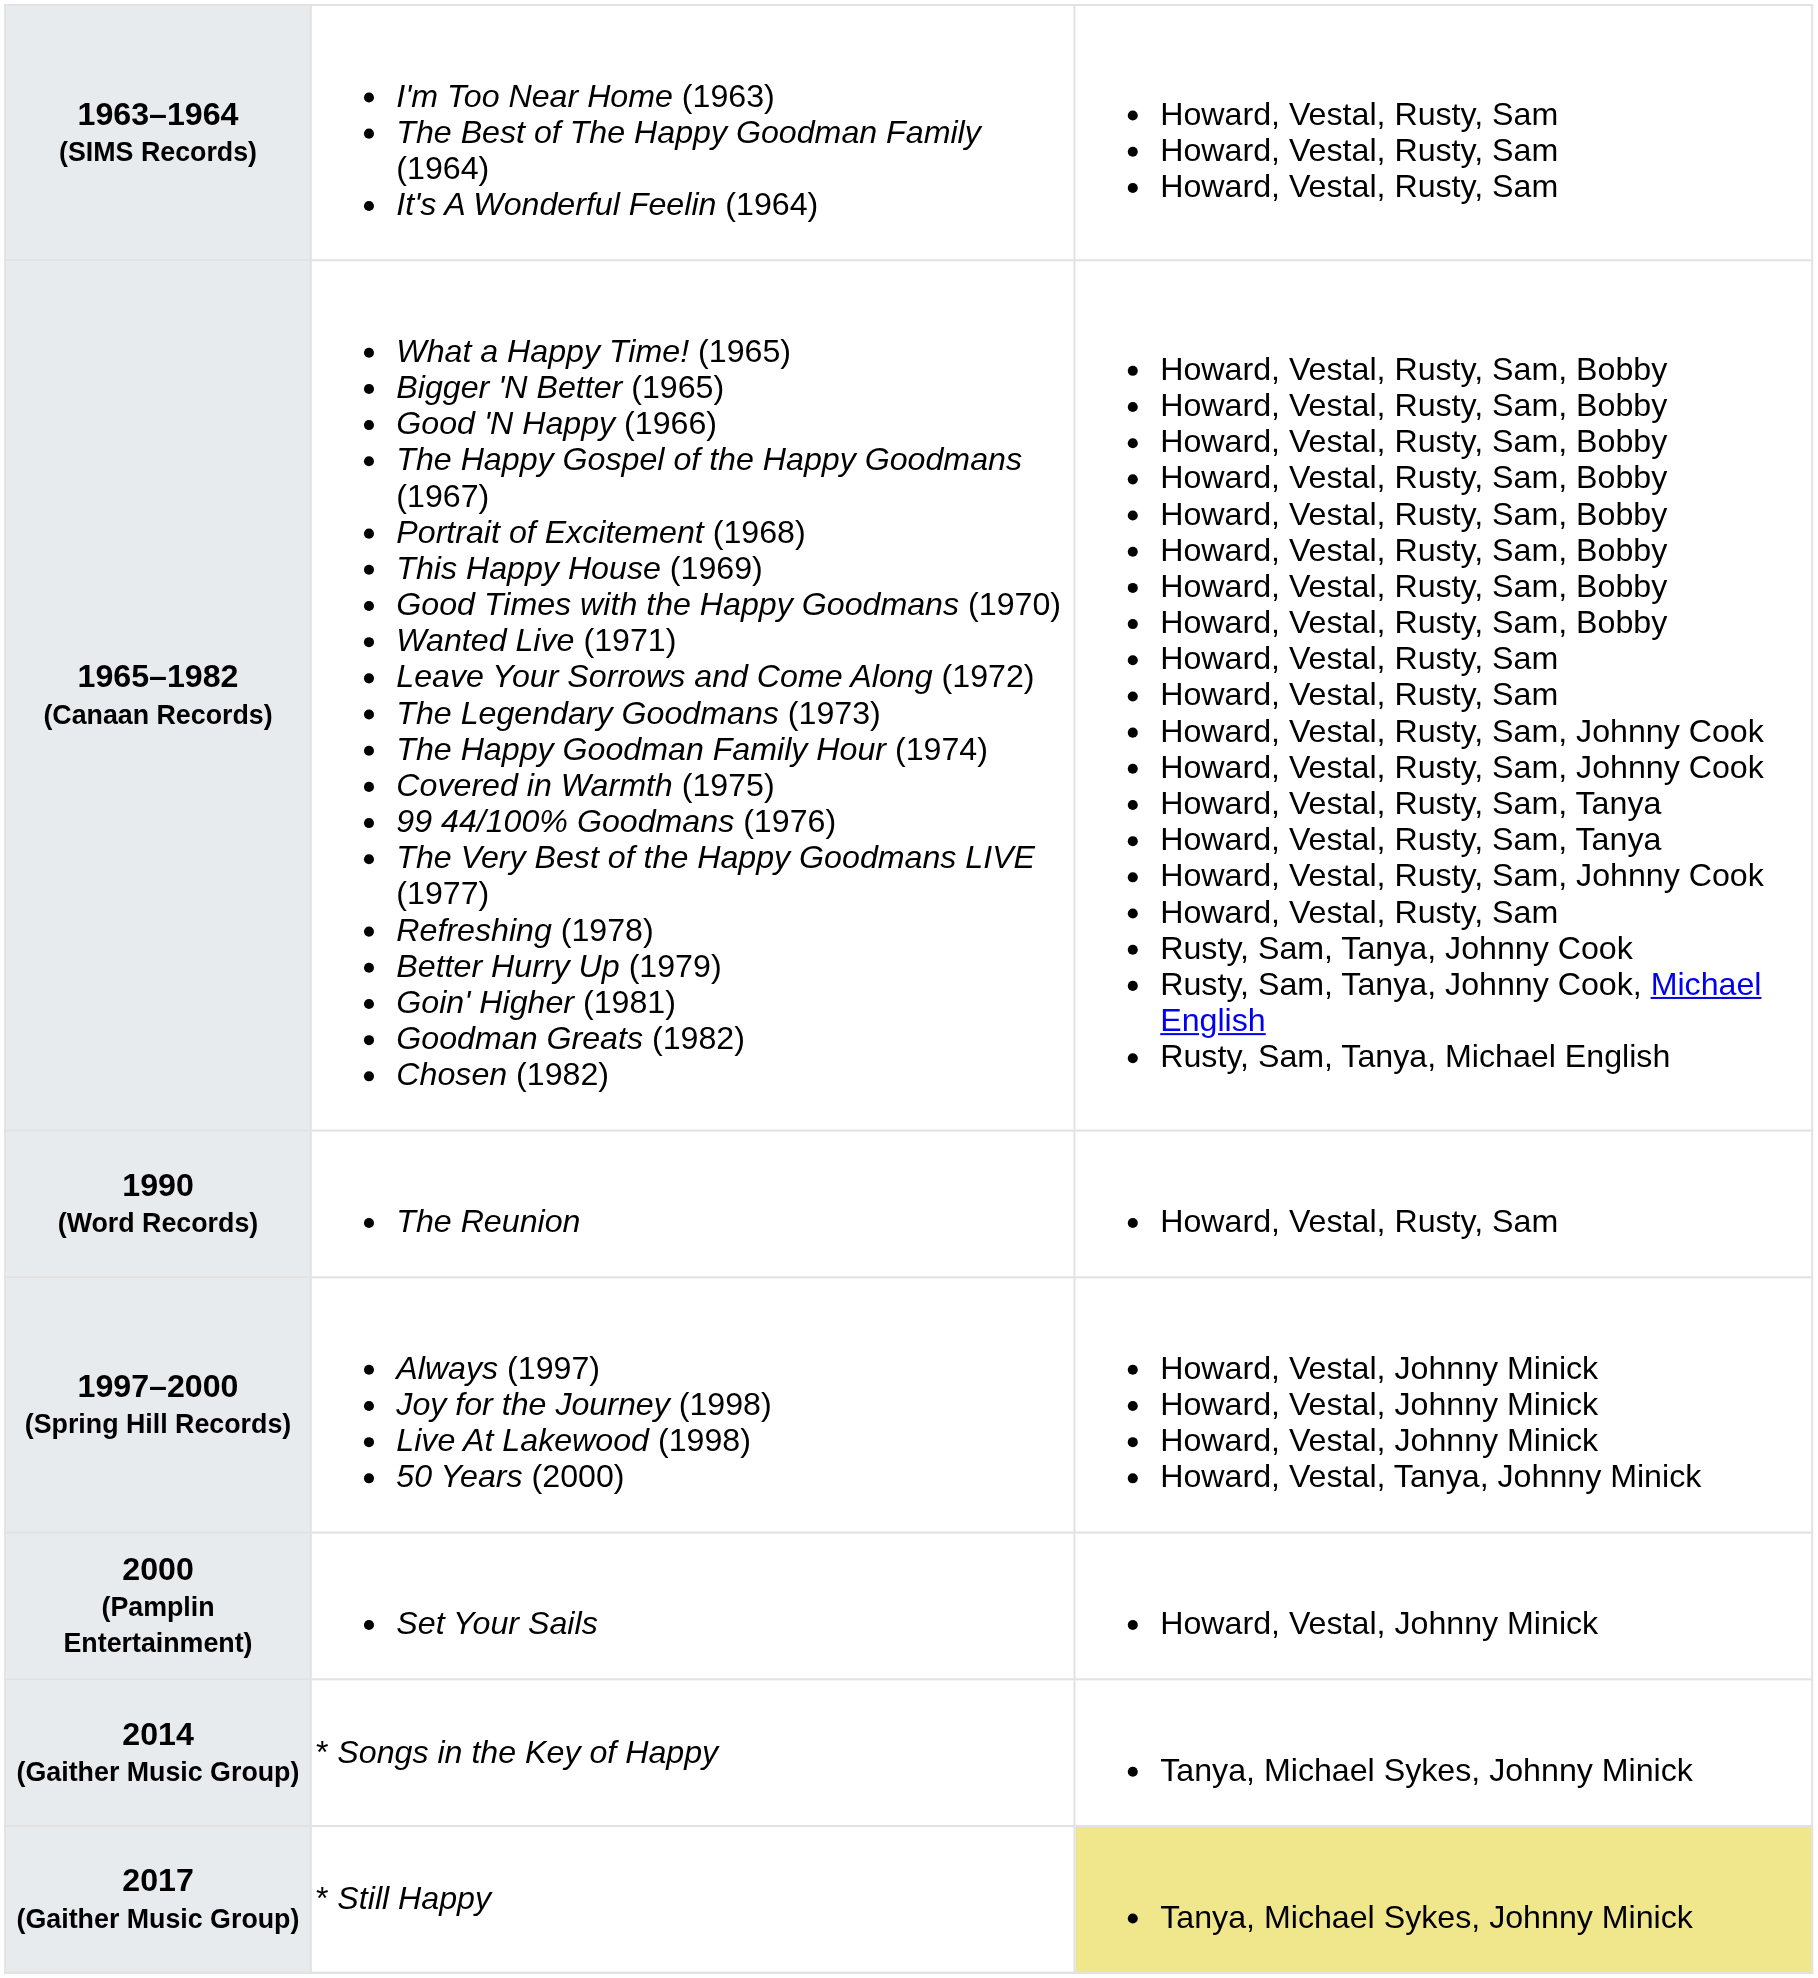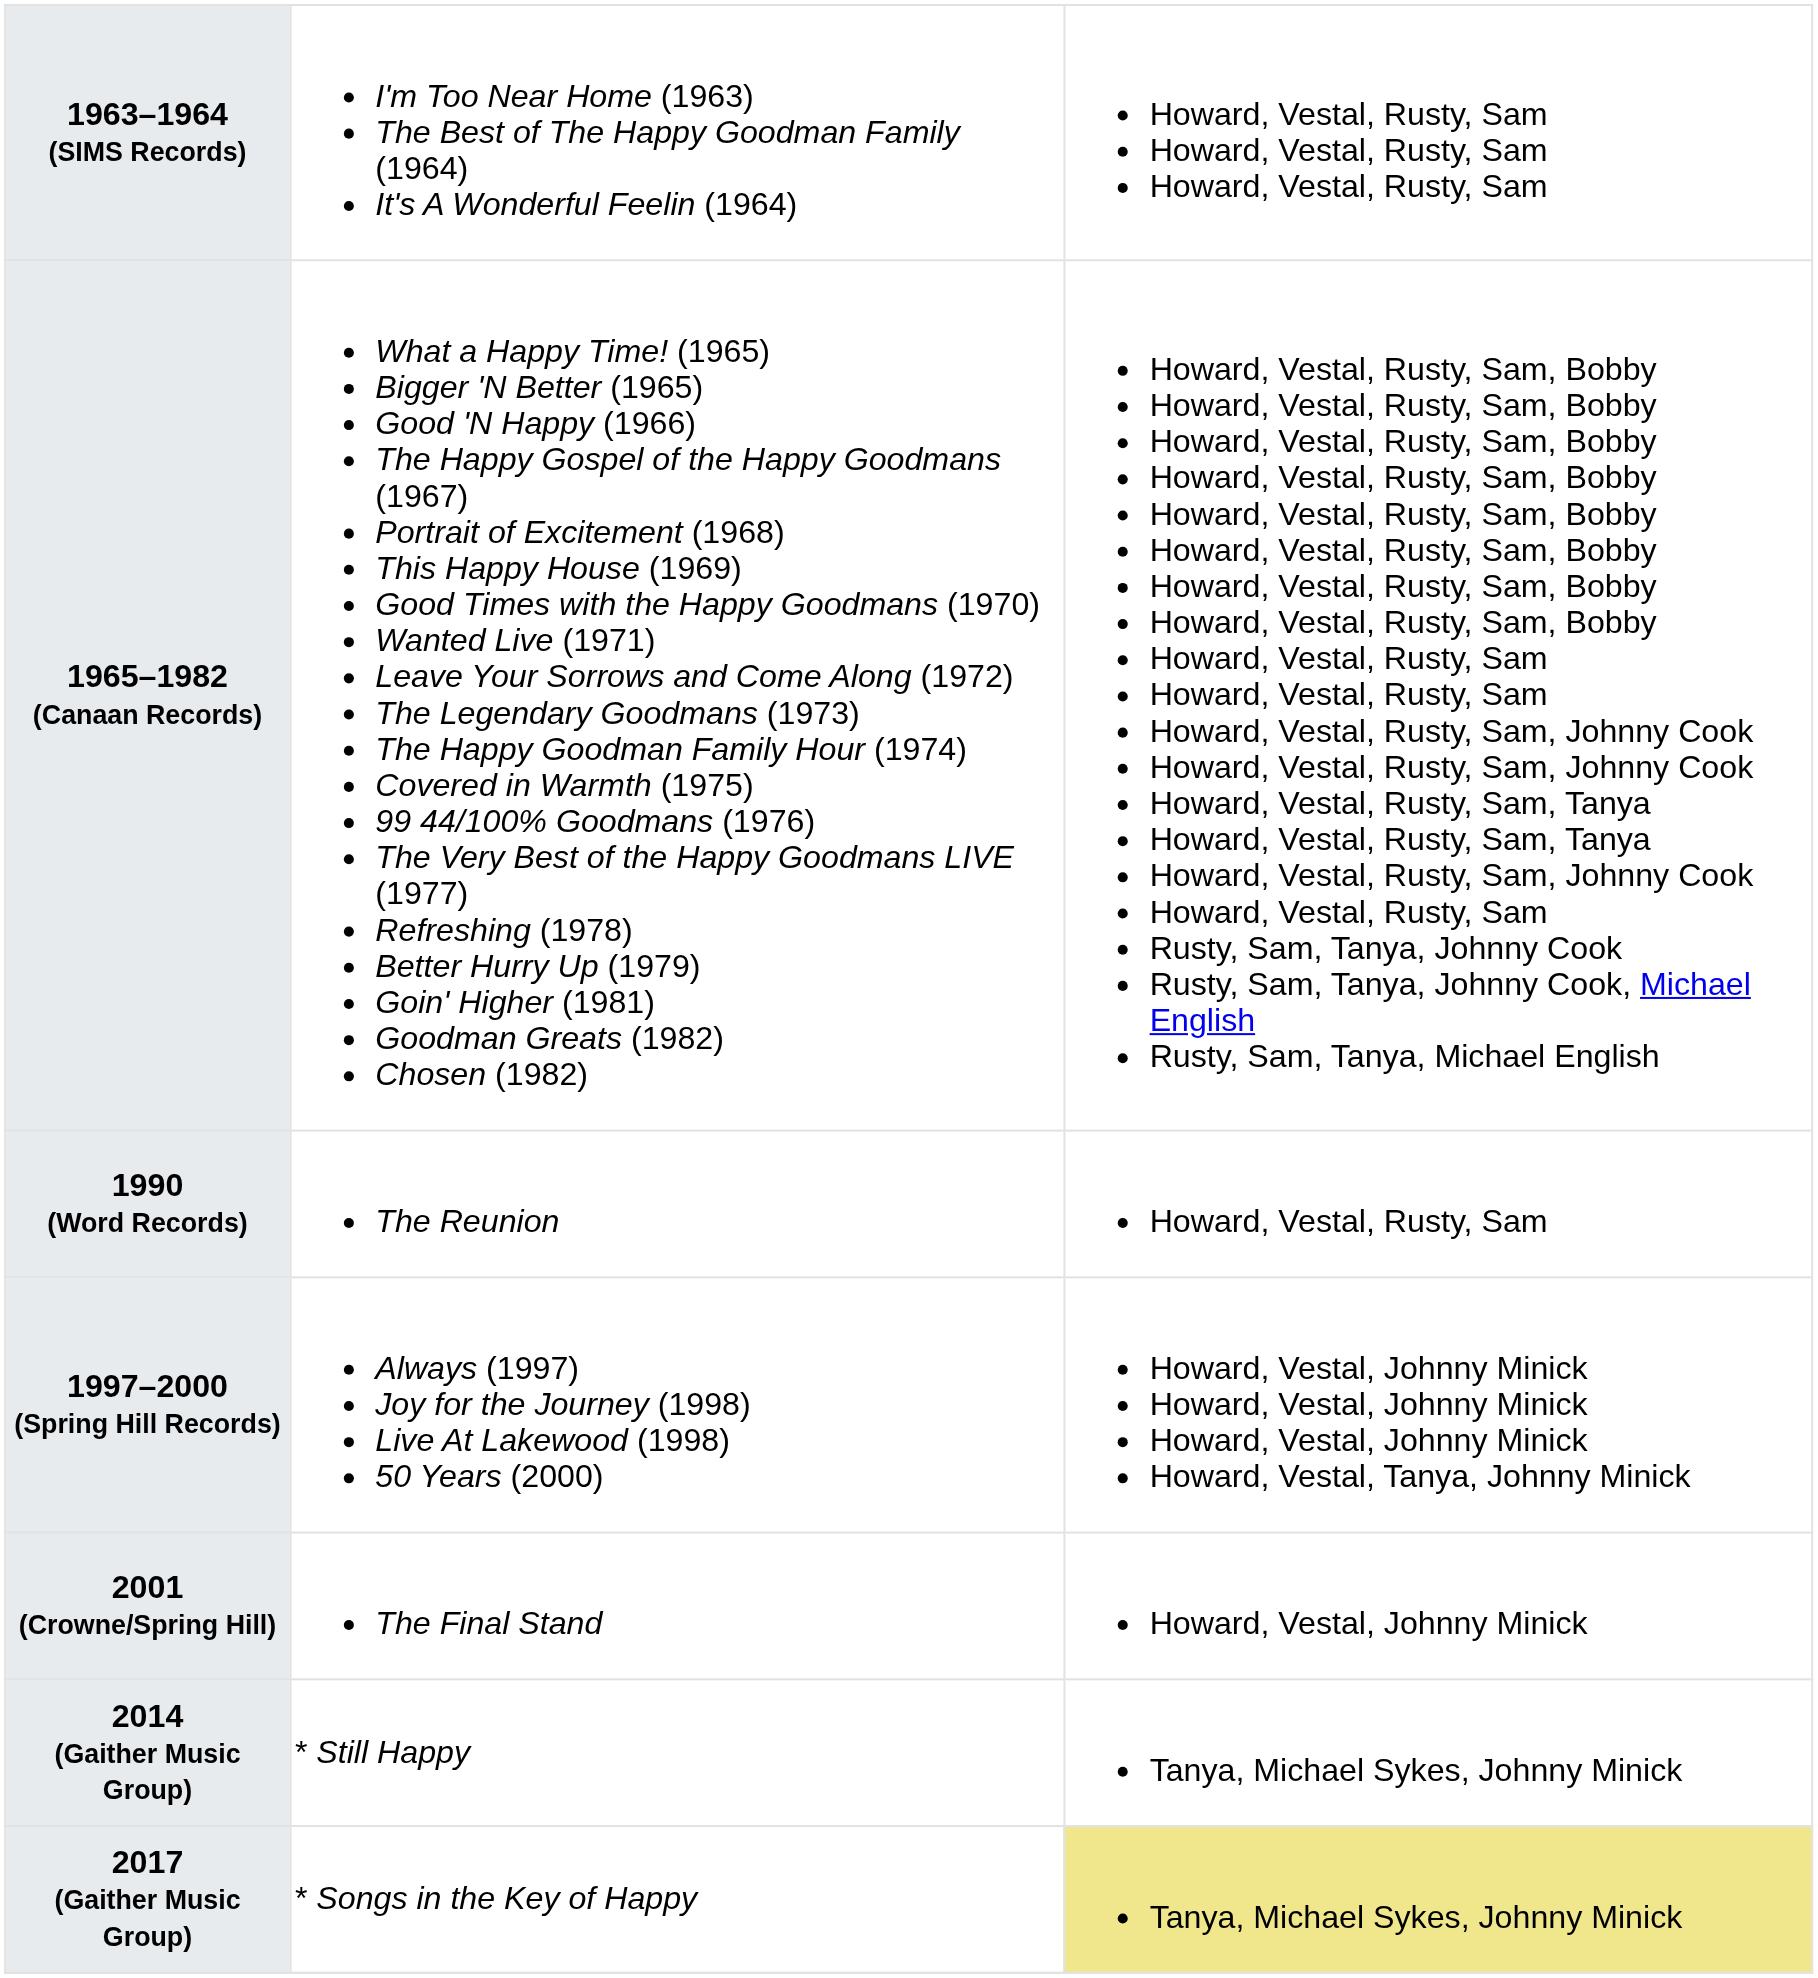- row: 2000 (Pamplin Entertainment) | Set Your Sails | Howard, Vestal, Johnny Minick
+ row: 2001 (Crowne/Spring Hill) | The Final Stand | Howard, Vestal, Johnny Minick
2014 (Gaither Music Group) | column 2: * Songs in the Key of Happy -> * Still Happy
2017 (Gaither Music Group) | column 2: * Still Happy -> * Songs in the Key of Happy
